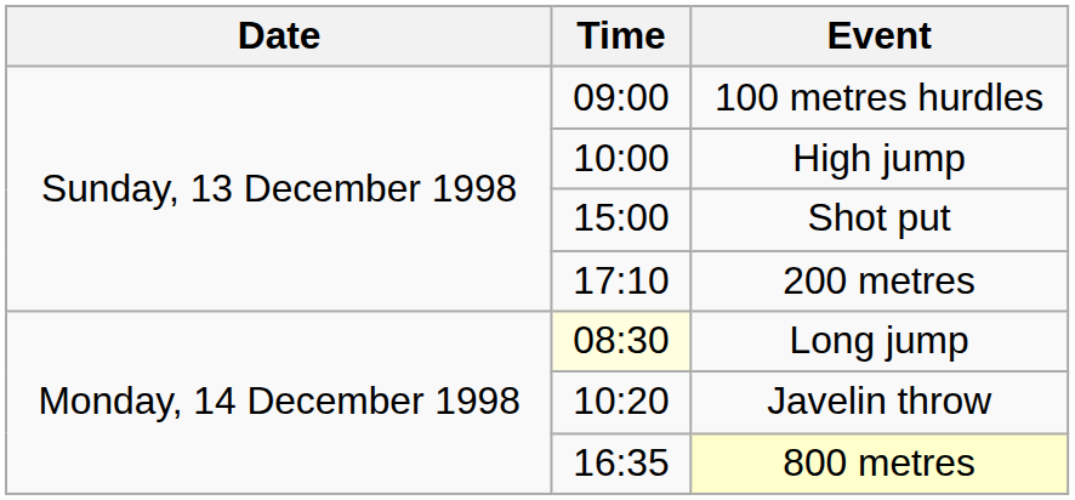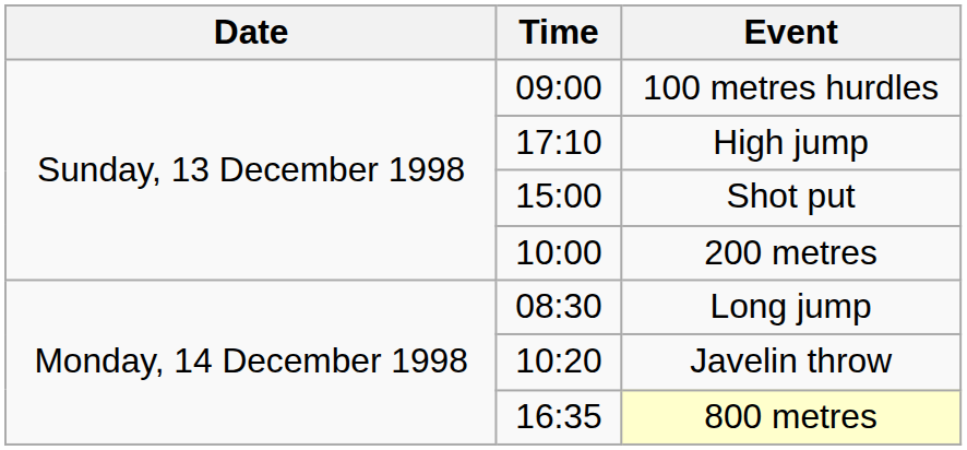High jump | Time: 10:00 -> 17:10
200 metres | Time: 17:10 -> 10:00
Long jump | Time: lightyellow background -> no background
